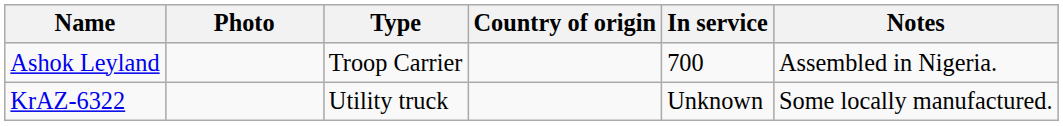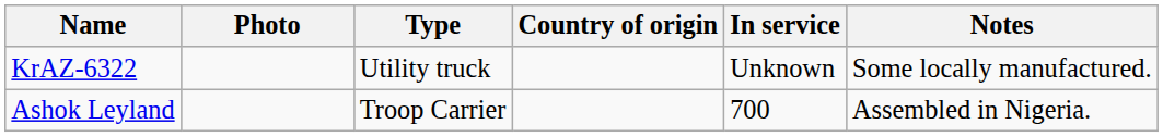rows swapped: KrAZ-6322 <-> Ashok Leyland
